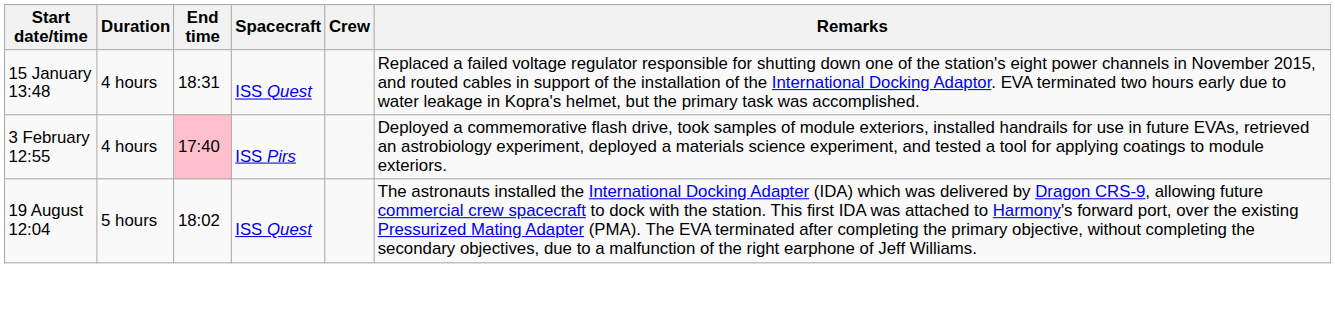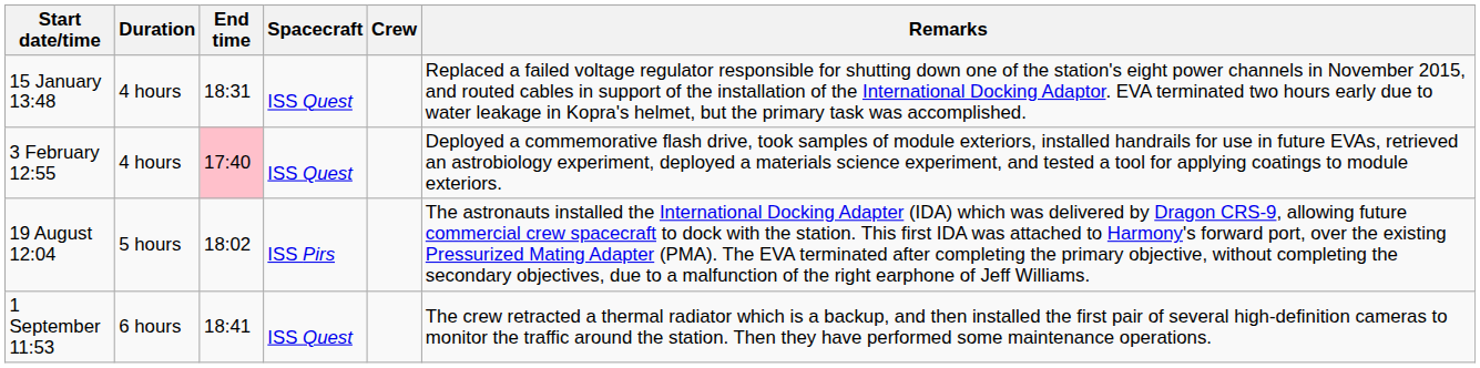3 February 12:55 | Spacecraft: ISS Pirs -> ISS Quest
19 August 12:04 | Spacecraft: ISS Quest -> ISS Pirs
+ row: 1 September 11:53 | 6 hours | 18:41 | ISS Quest | The crew retracted a thermal radiator which is a backup, and then installed the first pair of several high-definition cameras to monitor the traffic around the station. Then they have performed some maintenance operations.
